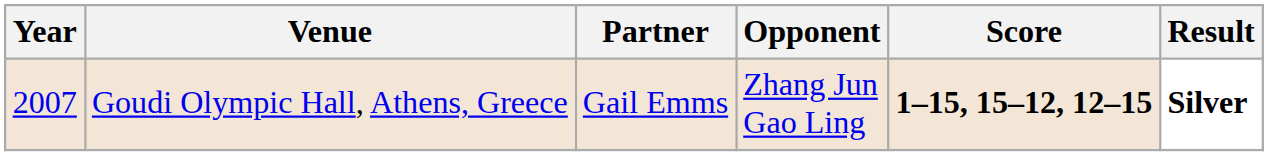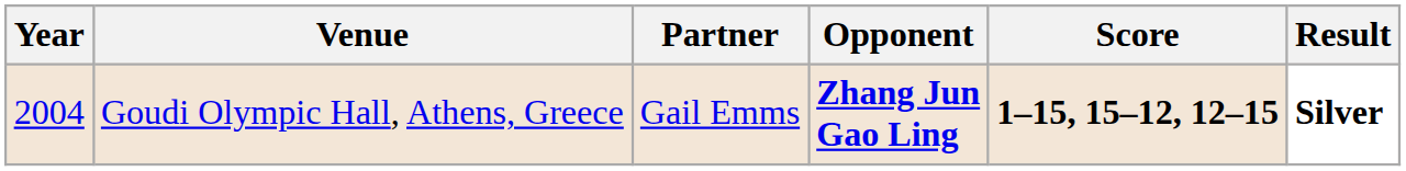Goudi Olympic Hall, Athens, Greece | Year: 2007 -> 2004
Goudi Olympic Hall, Athens, Greece | Opponent: normal -> bold
